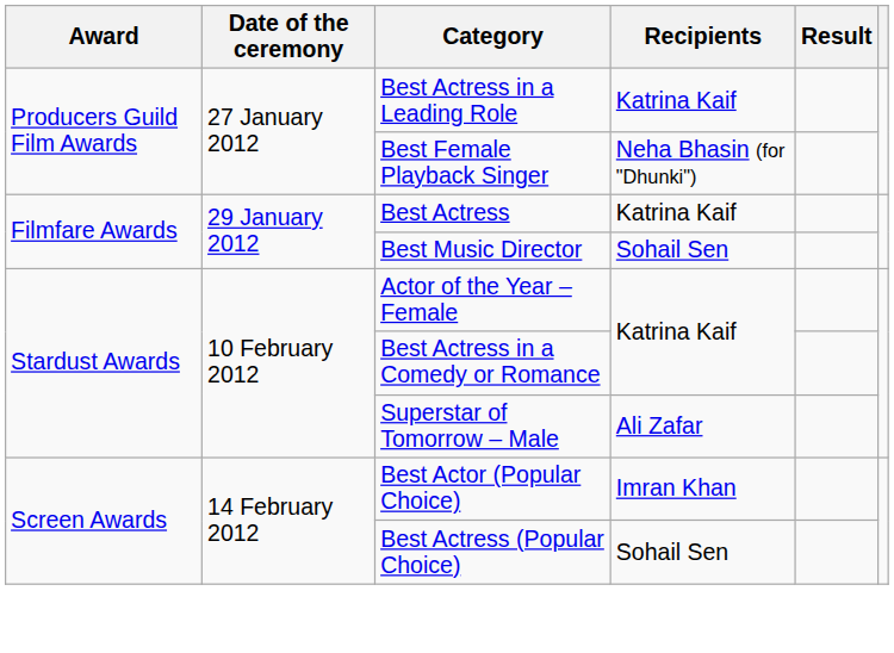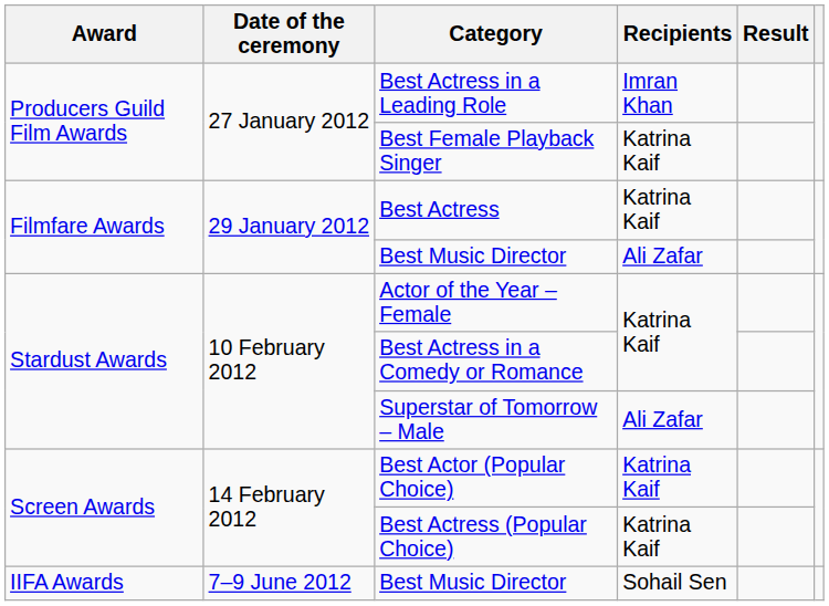Best Actress in a Leading Role | Recipients: Katrina Kaif -> Imran Khan
Best Female Playback Singer | Recipients: Neha Bhasin (for "Dhunki") -> Katrina Kaif
Filmfare Awards / Best Music Director | Recipients: Sohail Sen -> Ali Zafar
Best Actor (Popular Choice) | Recipients: Imran Khan -> Katrina Kaif
Best Actress (Popular Choice) | Recipients: Sohail Sen -> Katrina Kaif
+ row: IIFA Awards | 7–9 June 2012 | Best Music Director | Sohail Sen
